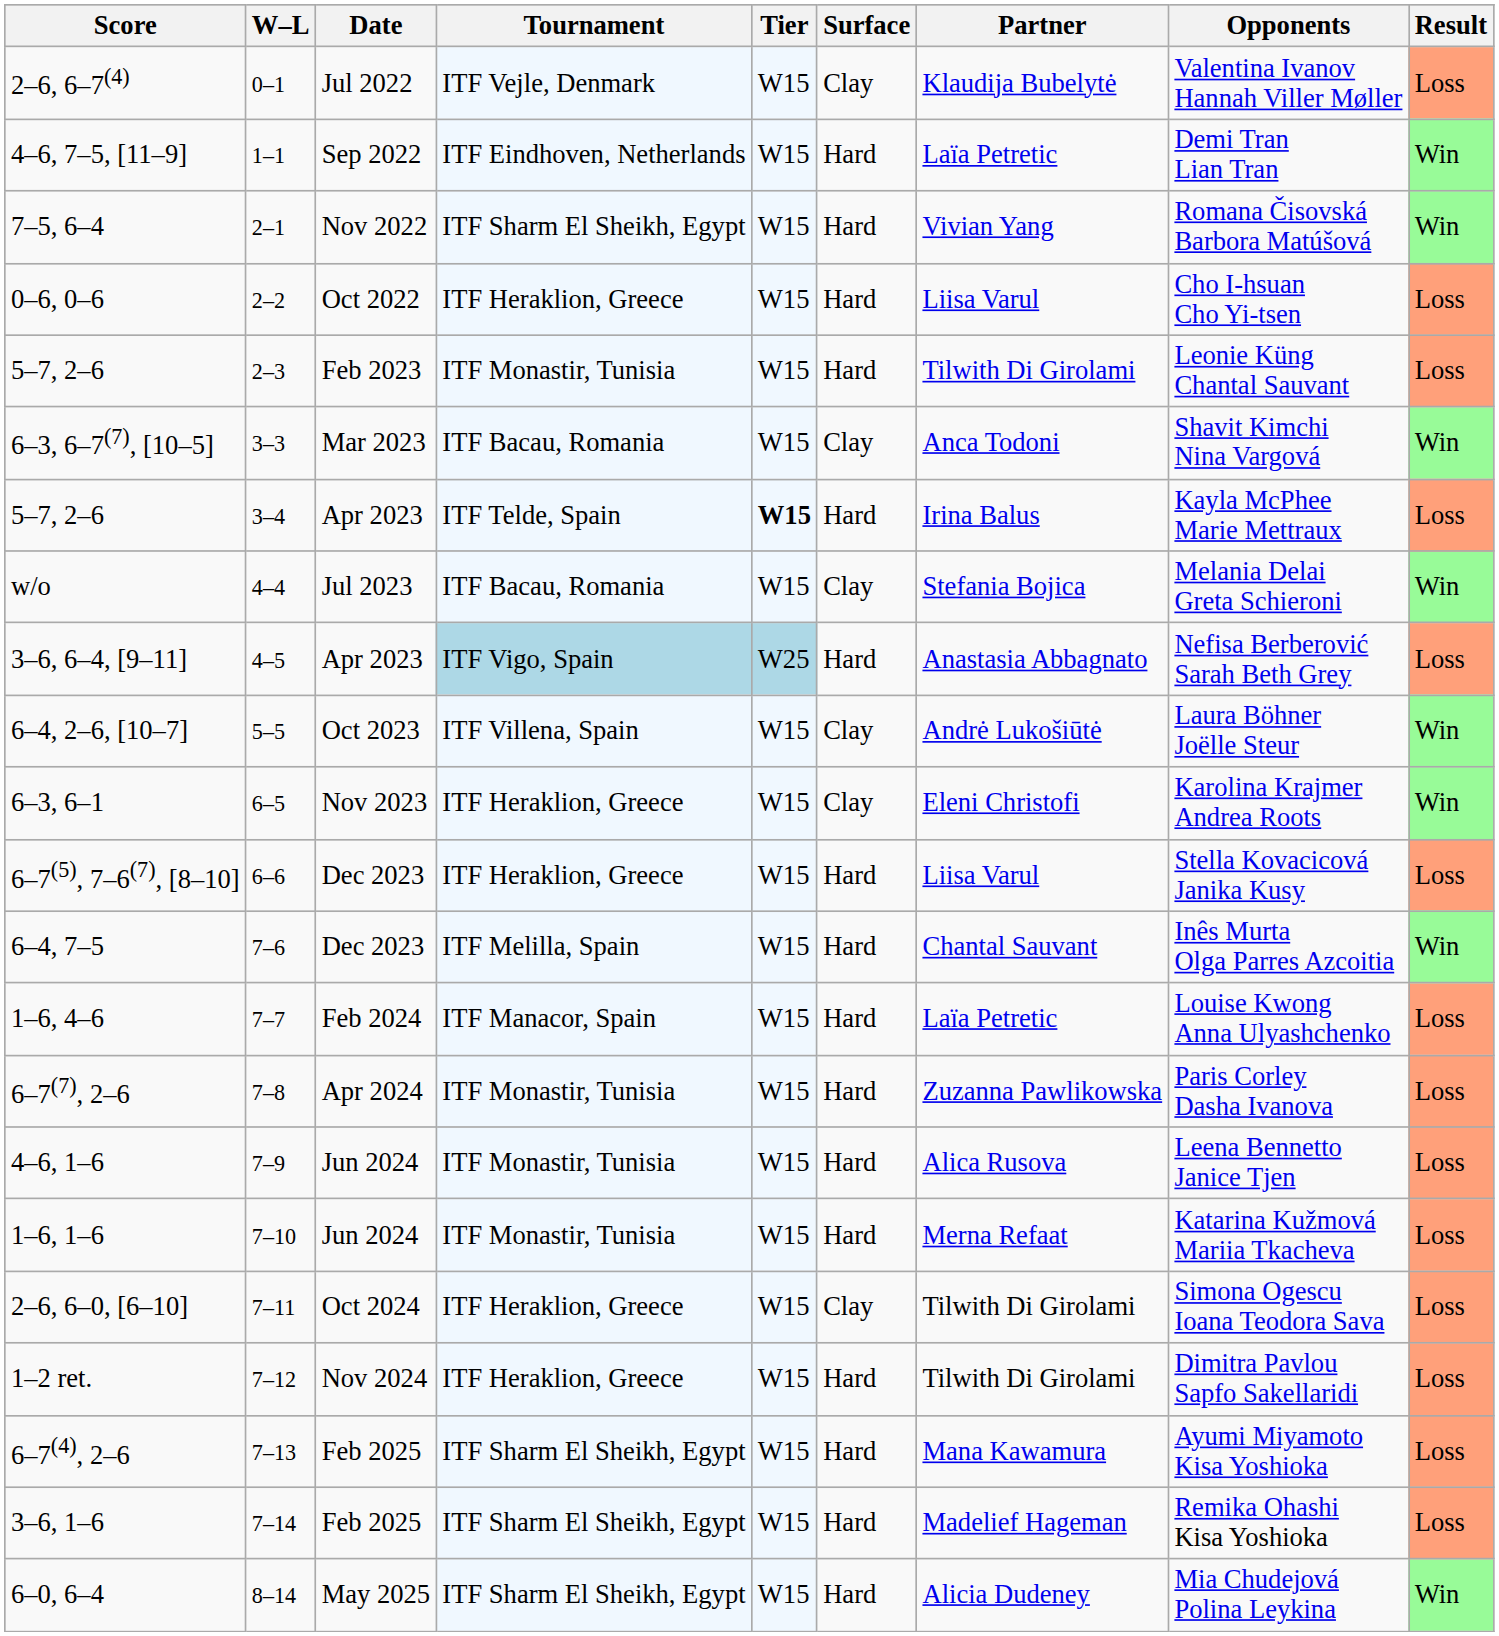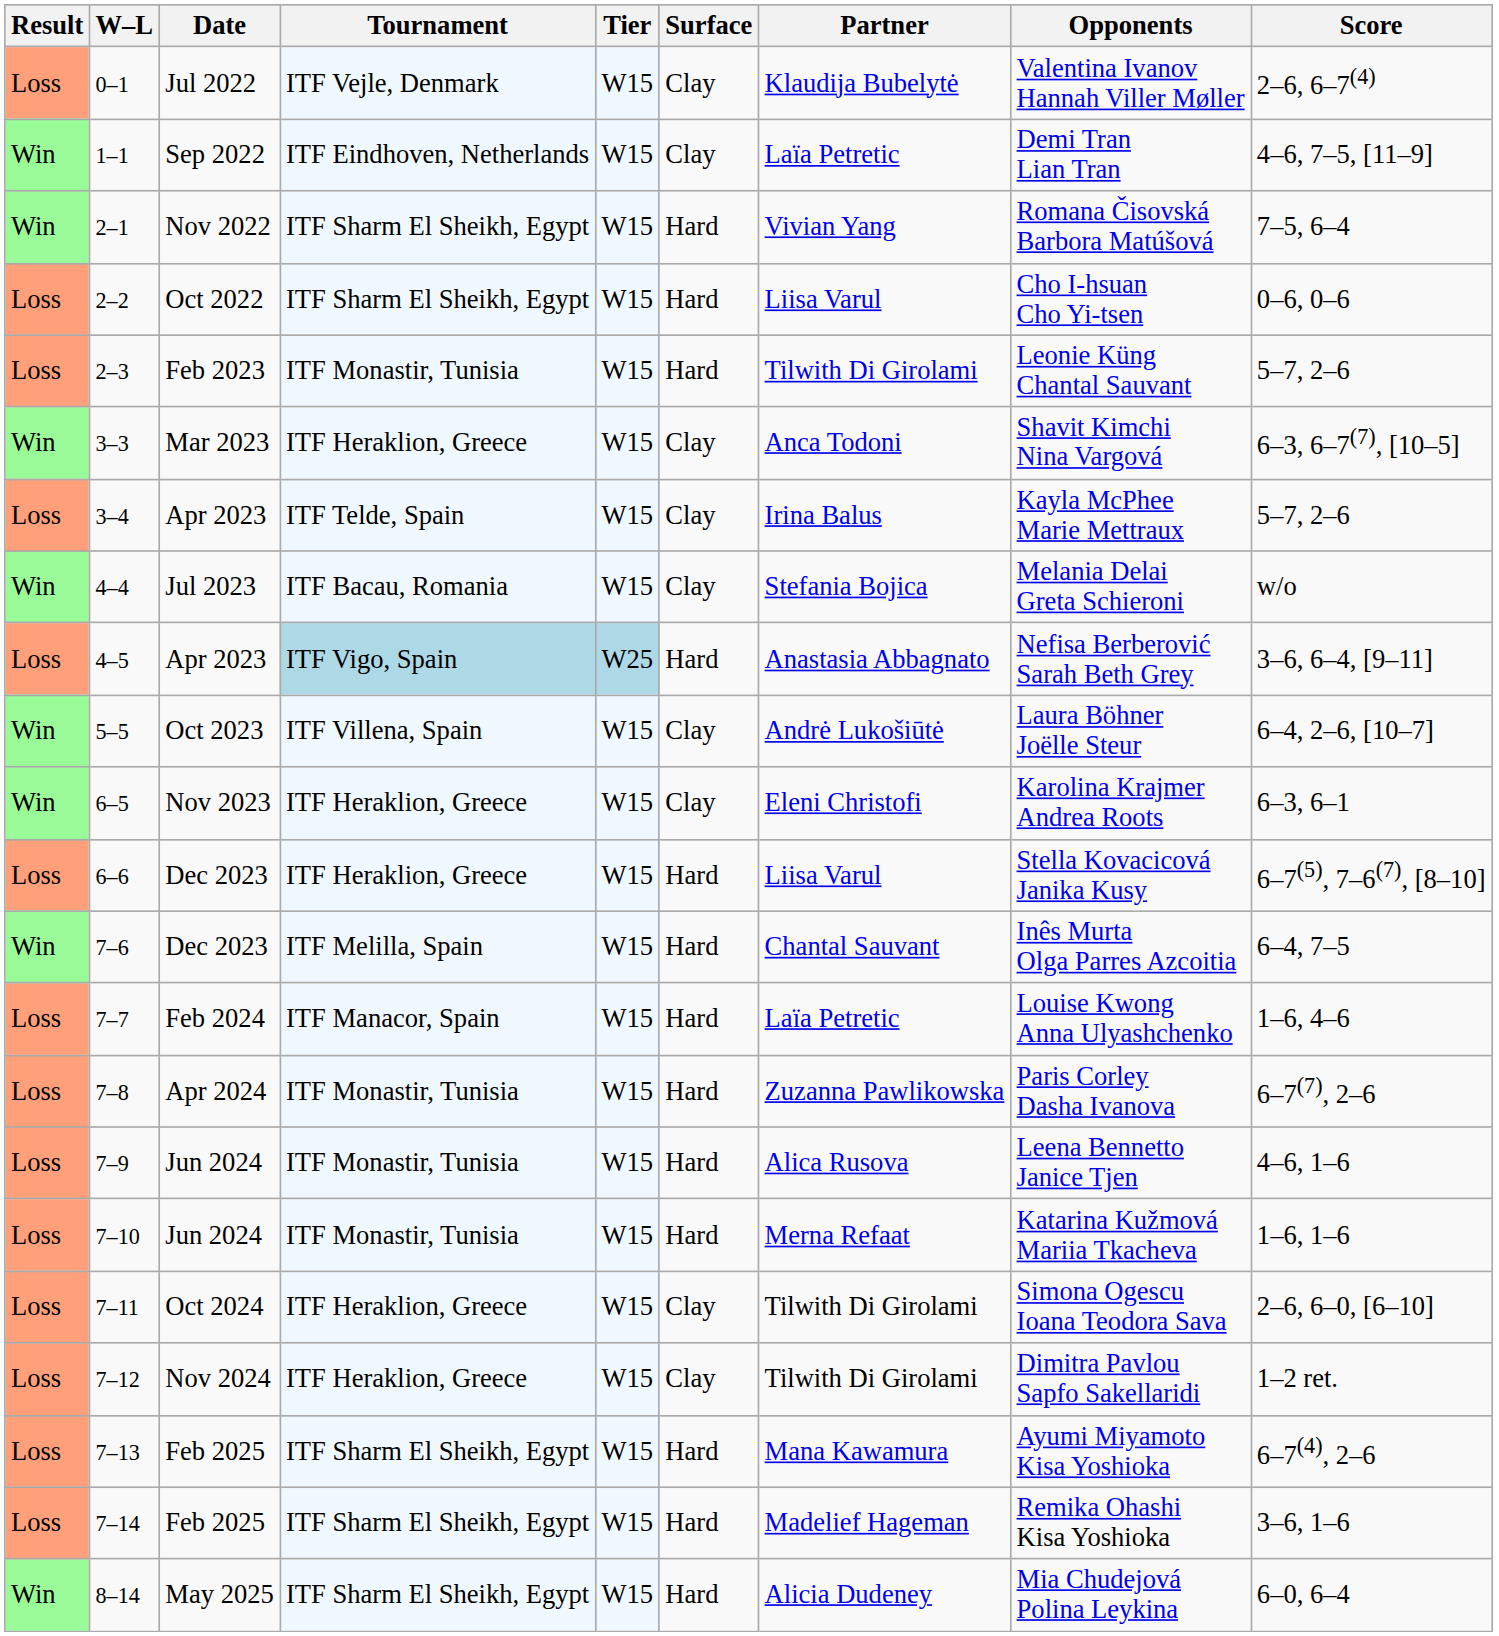columns swapped: Result <-> Score
1–1 | Surface: Hard -> Clay
2–2 | Tournament: ITF Heraklion, Greece -> ITF Sharm El Sheikh, Egypt
3–3 | Tournament: ITF Bacau, Romania -> ITF Heraklion, Greece
3–4 | Tier: bold -> normal
3–4 | Surface: Hard -> Clay
7–12 | Surface: Hard -> Clay
